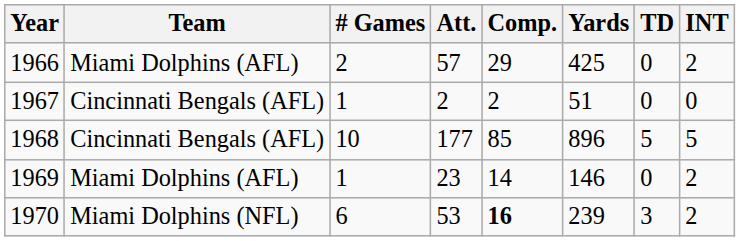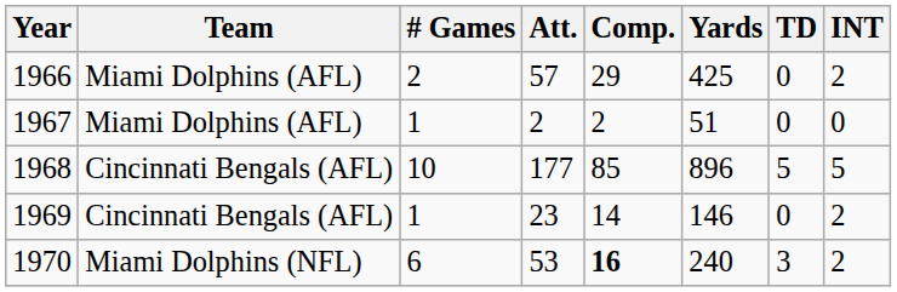1967 | Team: Cincinnati Bengals (AFL) -> Miami Dolphins (AFL)
1969 | Team: Miami Dolphins (AFL) -> Cincinnati Bengals (AFL)
1970 | Yards: 239 -> 240
